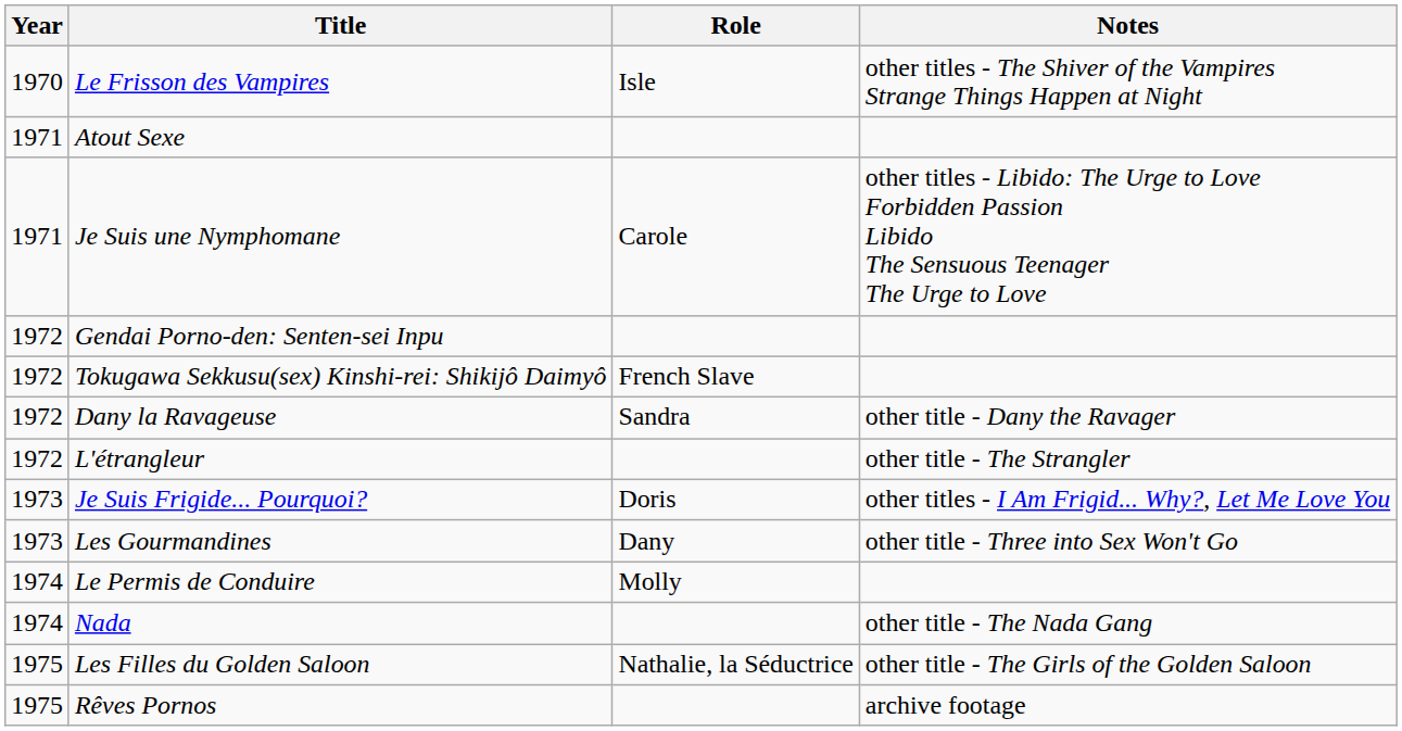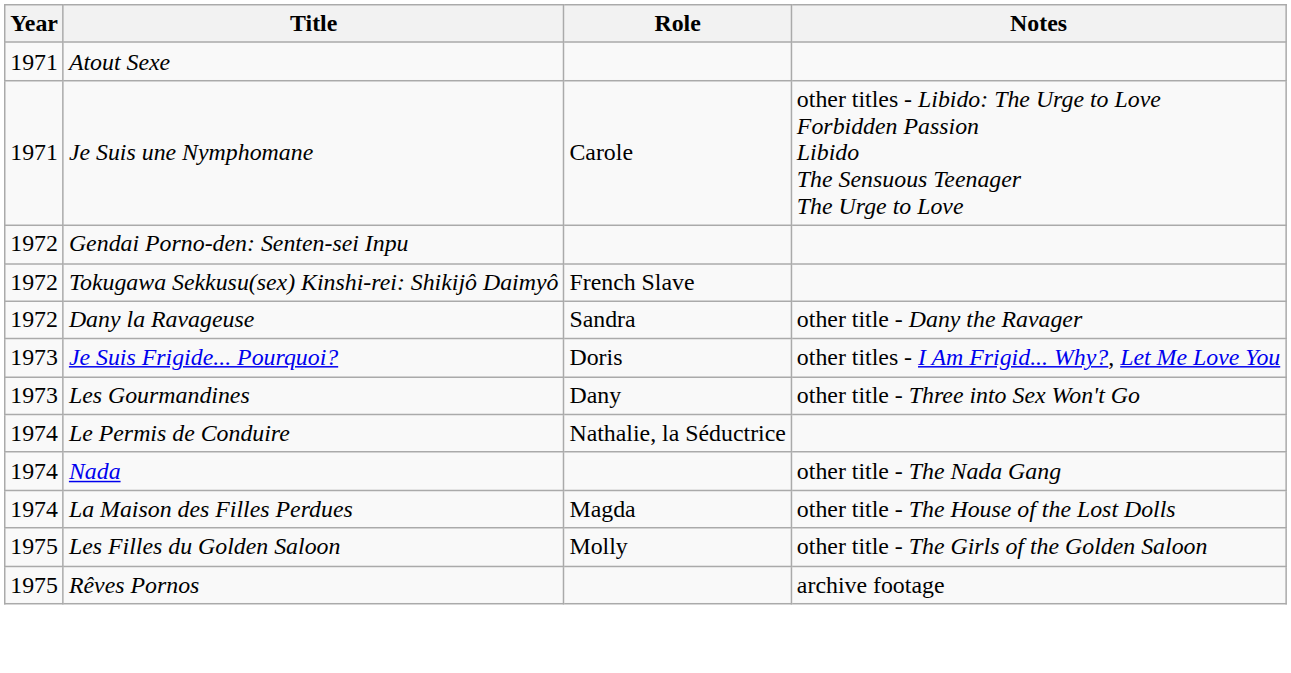- row: 1970 | Le Frisson des Vampires | Isle | other titles - The Shiver of the Vampires Strange Things Happen at Night
- row: 1972 | L'étrangleur | other title - The Strangler
Le Permis de Conduire | Role: Molly -> Nathalie, la Séductrice
+ row: 1974 | La Maison des Filles Perdues | Magda | other title - The House of the Lost Dolls
Les Filles du Golden Saloon | Role: Nathalie, la Séductrice -> Molly
